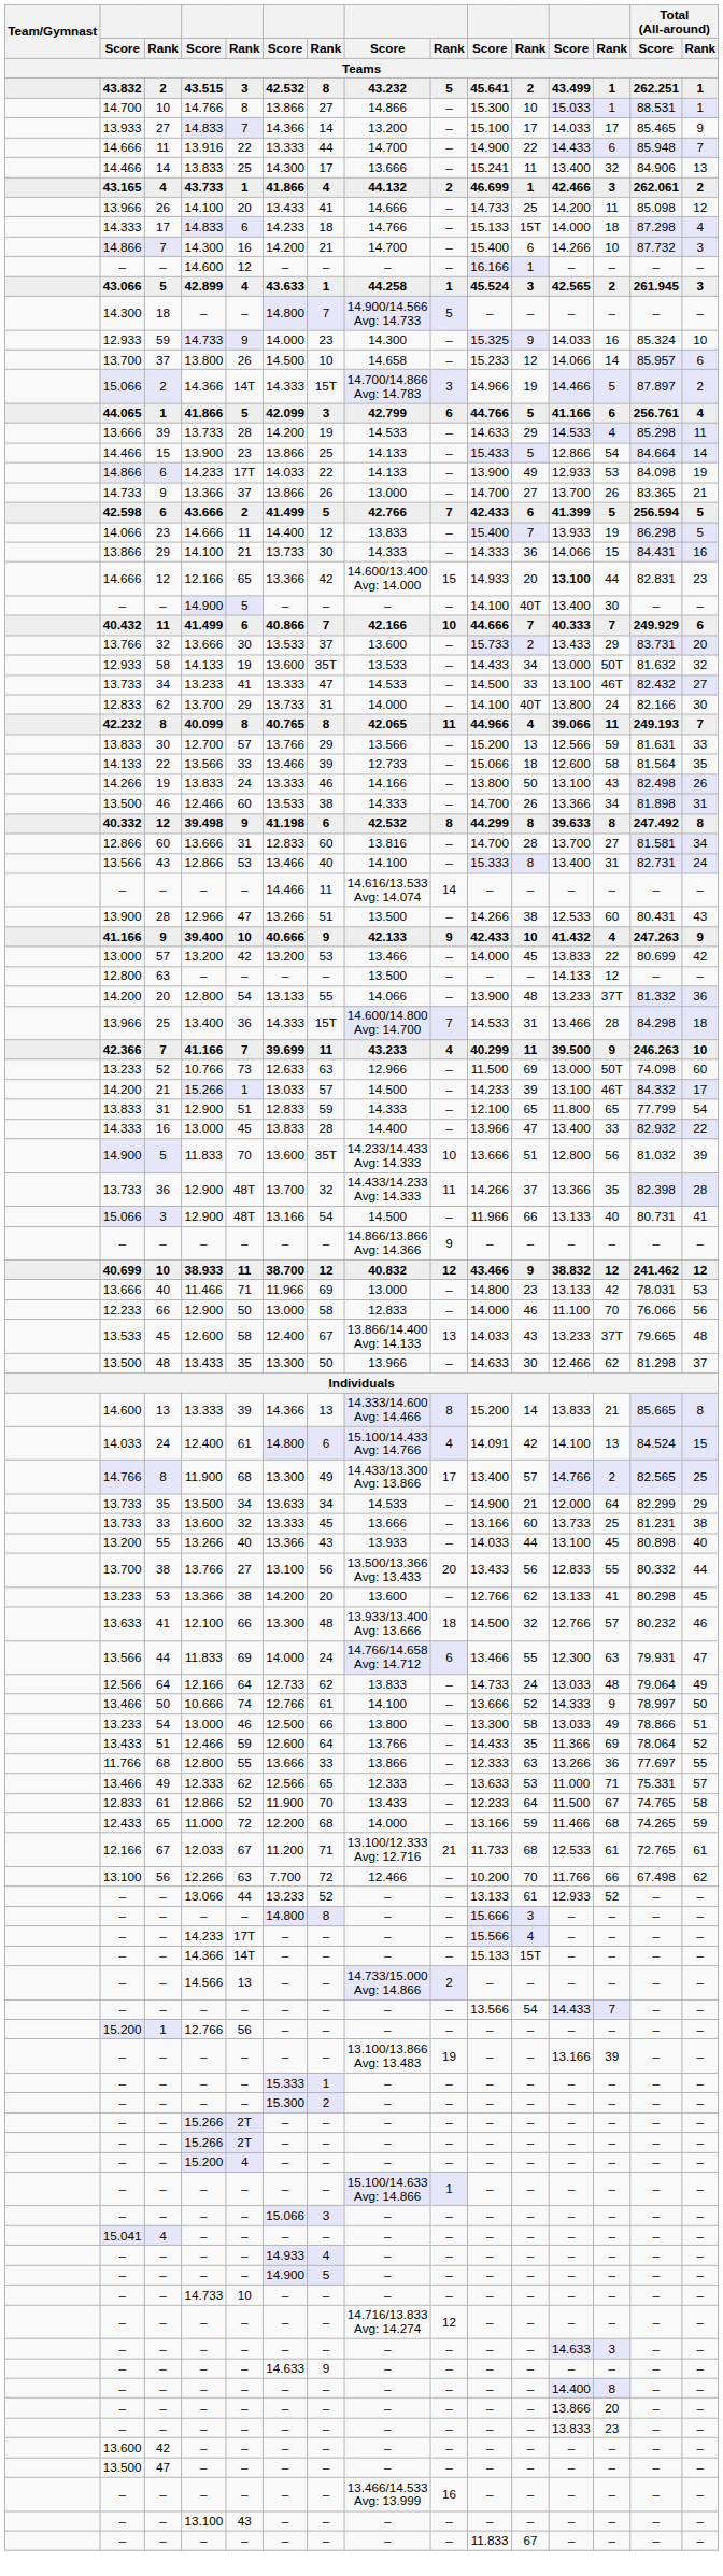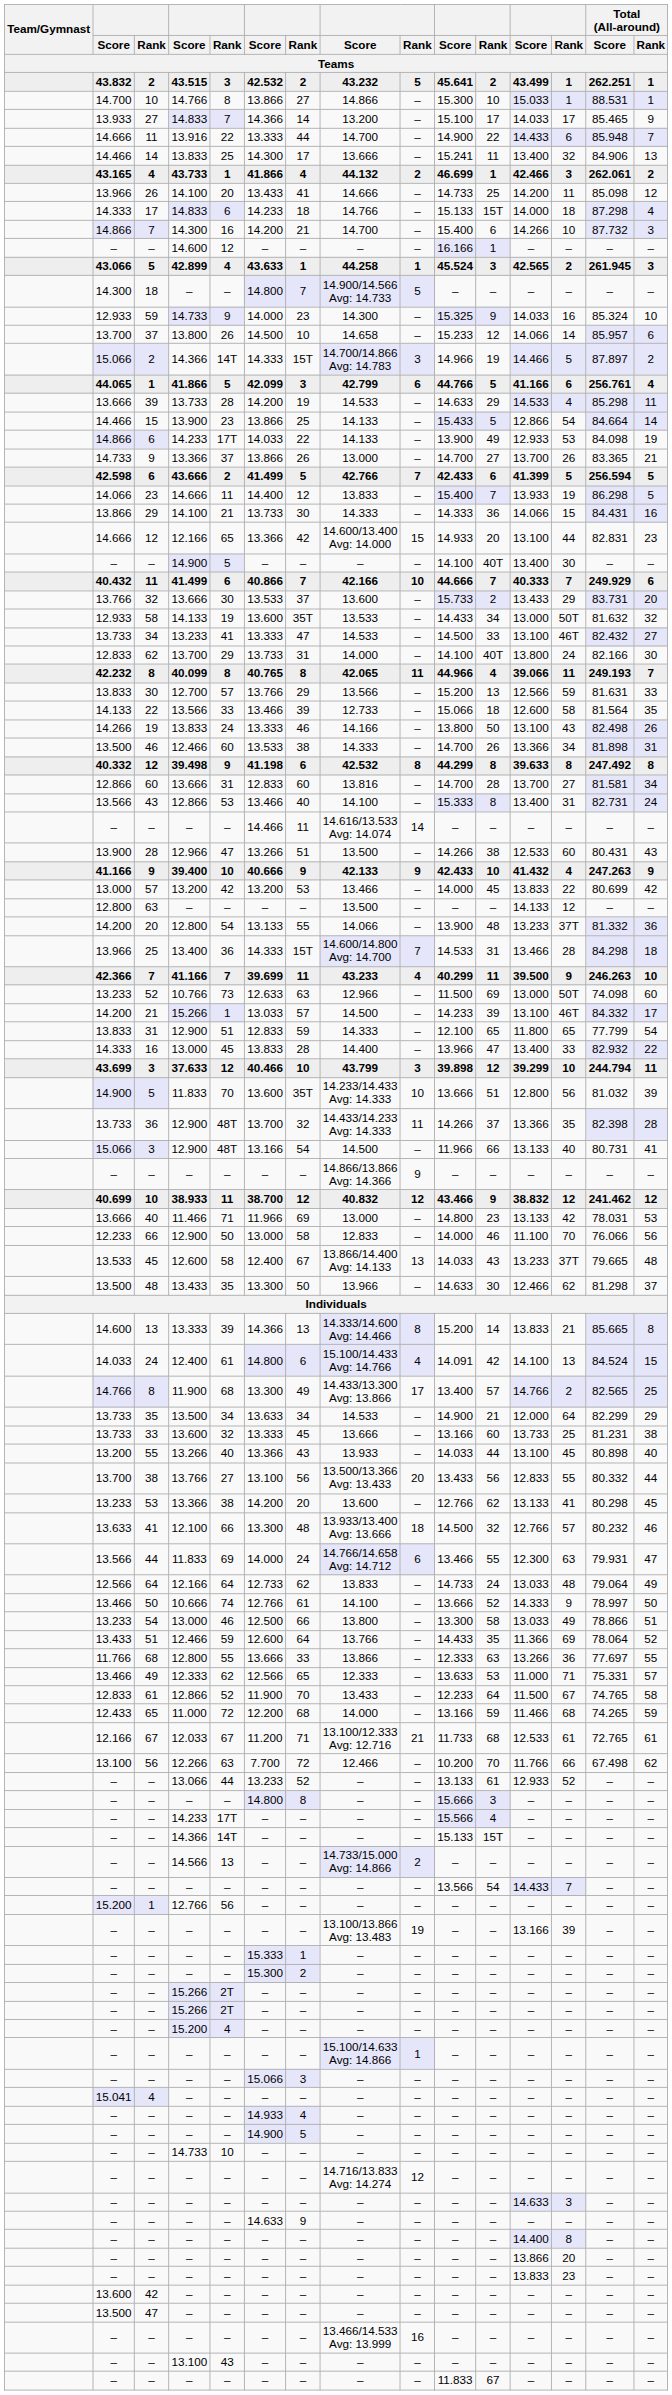2 / 43.515 | column 7: 8 -> 2
12 / 12.166 | column 12: bold -> normal
+ row: 43.699 | 3 | 37.633 | 12 | 40.466 | 10 | 43.799 | 3 | 39.898 | 12 | 39.299 | 10 | 244.794 | 11
